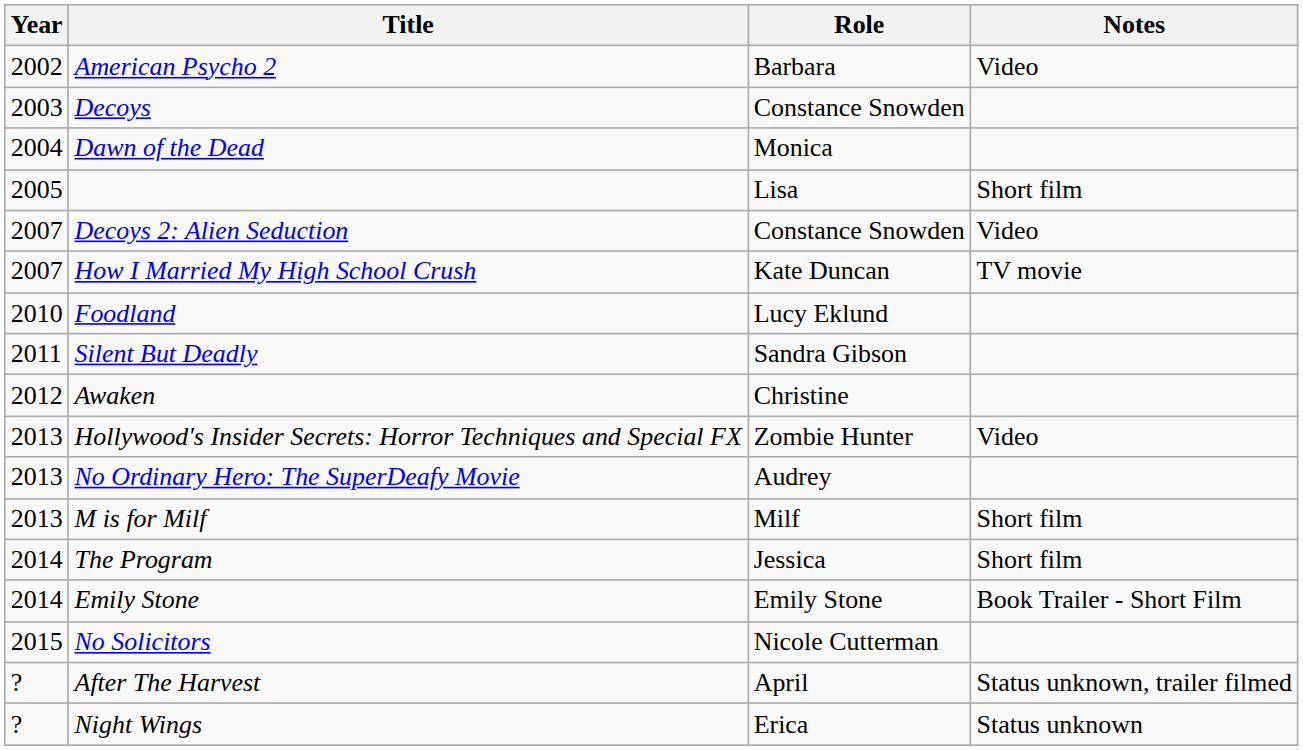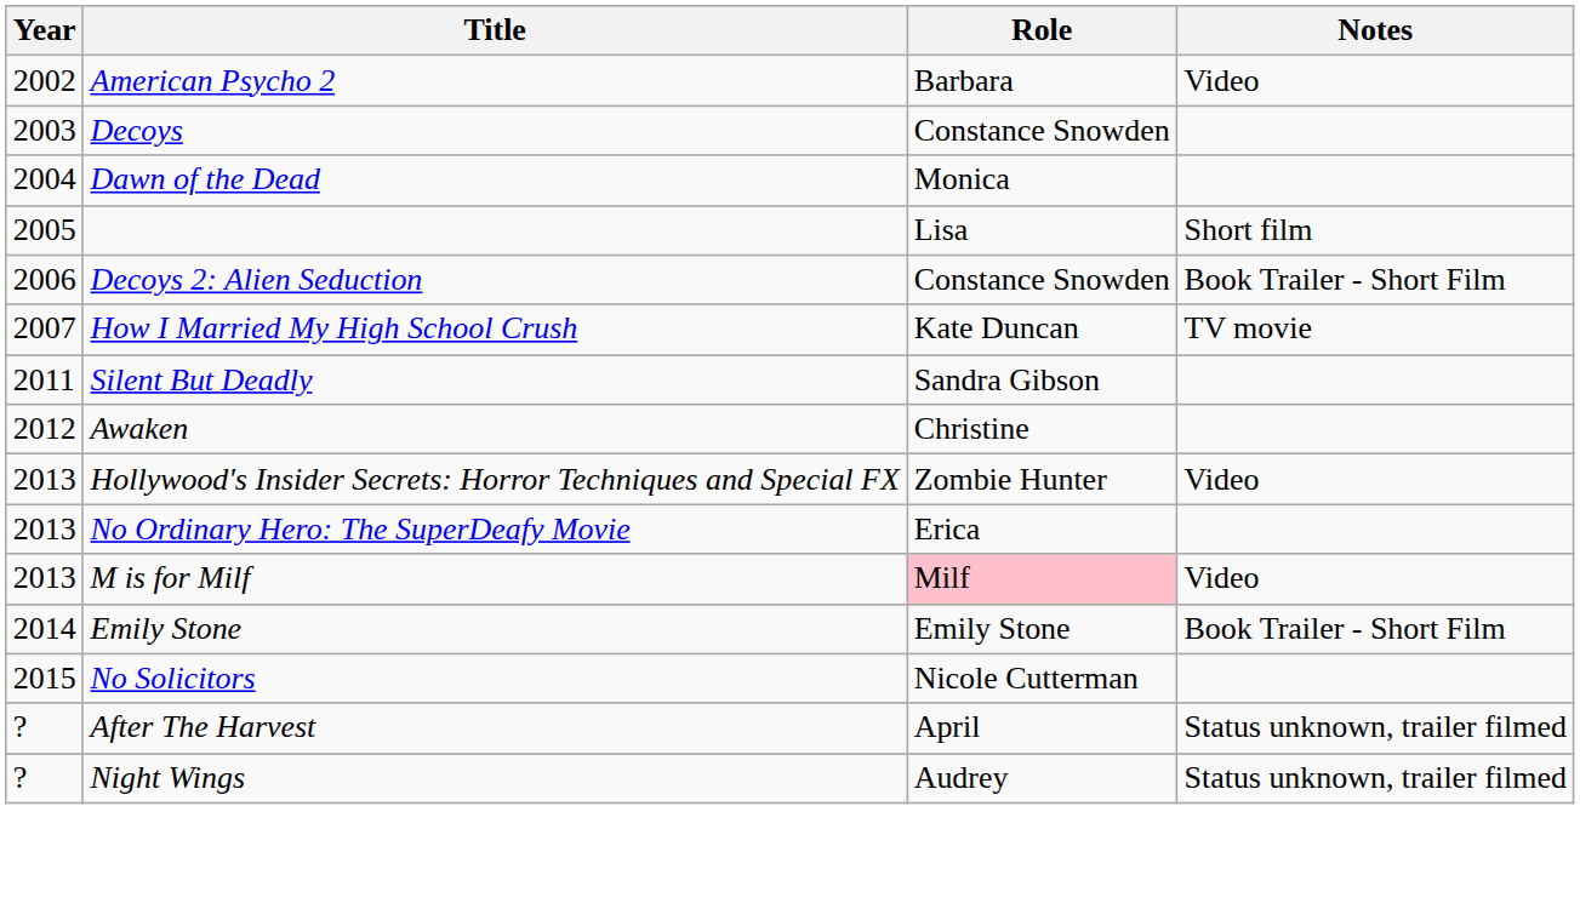Decoys 2: Alien Seduction | Year: 2007 -> 2006
Decoys 2: Alien Seduction | Notes: Video -> Book Trailer - Short Film
- row: 2010 | Foodland | Lucy Eklund
No Ordinary Hero: The SuperDeafy Movie | Role: Audrey -> Erica
M is for Milf | Role: no background -> pink background
M is for Milf | Notes: Short film -> Video
- row: 2014 | The Program | Jessica | Short film
Night Wings | Role: Erica -> Audrey
Night Wings | Notes: Status unknown -> Status unknown, trailer filmed
